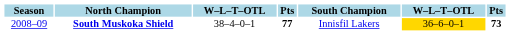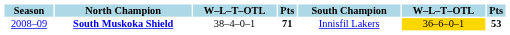South Muskoka Shield | column 4: 77 -> 71
South Muskoka Shield | column 7: 73 -> 53
